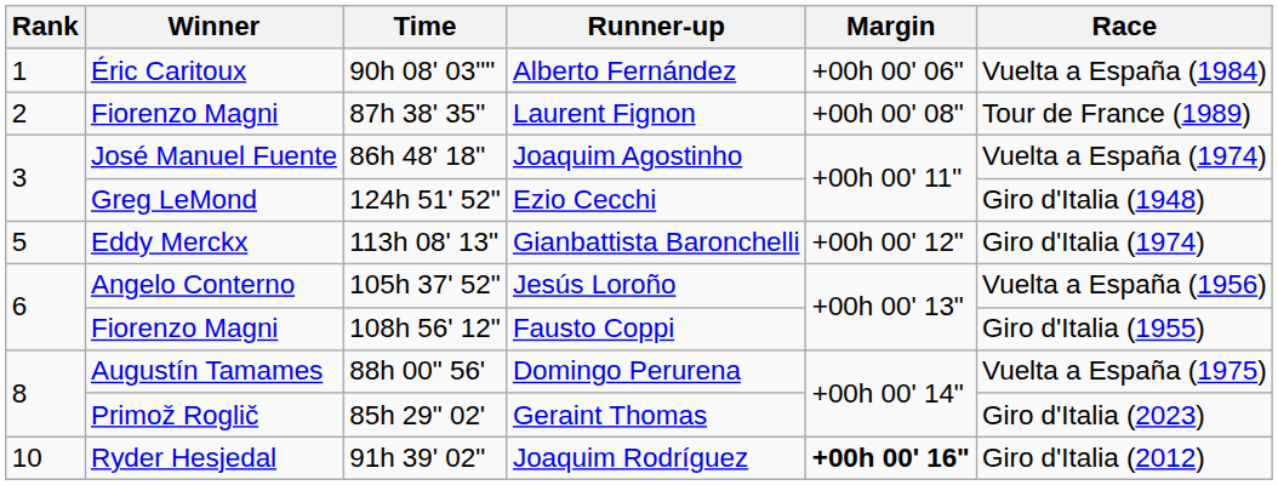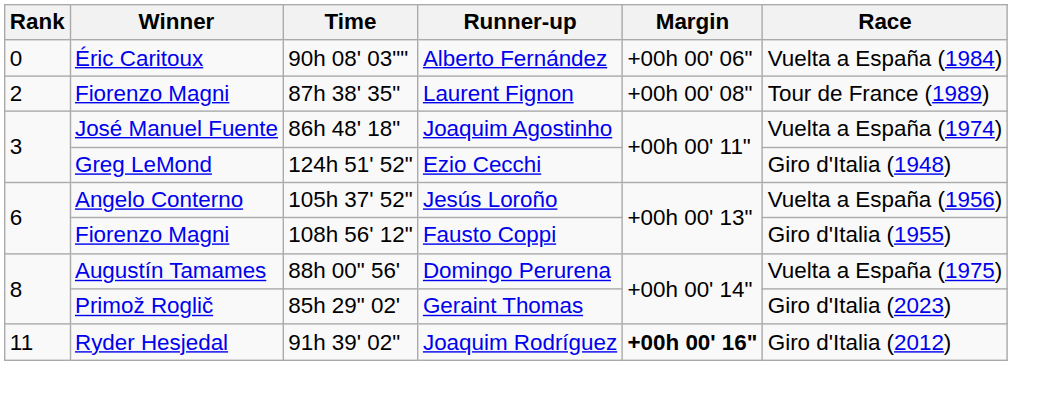Alberto Fernández | Rank: 1 -> 0
- row: 5 | Eddy Merckx | 113h 08' 13" | Gianbattista Baronchelli | +00h 00' 12" | Giro d'Italia (1974)
Joaquim Rodríguez | Rank: 10 -> 11
